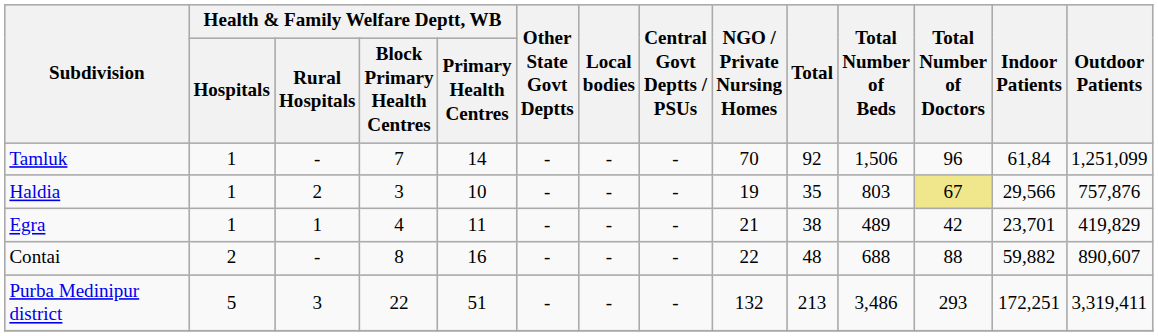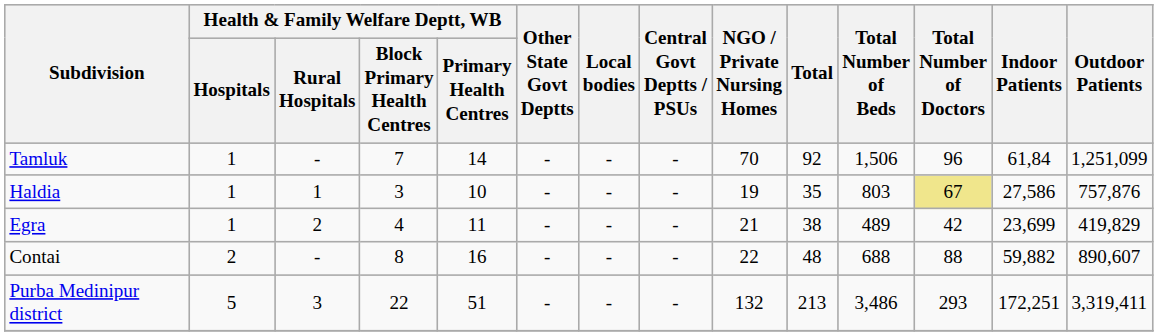Haldia | Health & Family Welfare Deptt, WB / Rural Hospitals: 2 -> 1
Haldia | Indoor Patients: 29,566 -> 27,586
Egra | Health & Family Welfare Deptt, WB / Rural Hospitals: 1 -> 2
Egra | Indoor Patients: 23,701 -> 23,699
